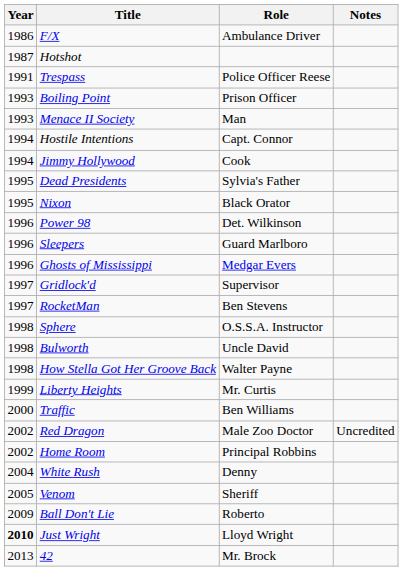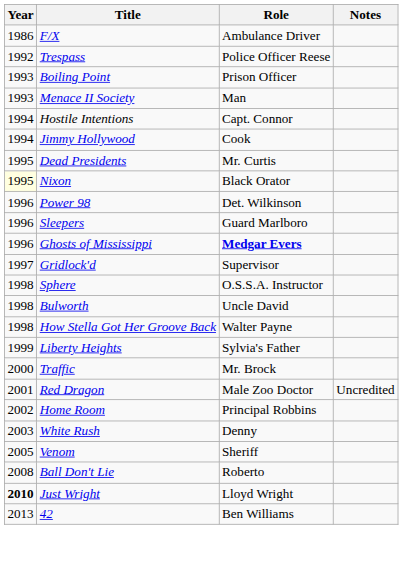- row: 1987 | Hotshot
Trespass | Year: 1991 -> 1992
Dead Presidents | Role: Sylvia's Father -> Mr. Curtis
Nixon | Year: no background -> lightyellow background
Ghosts of Mississippi | Role: normal -> bold
- row: 1997 | RocketMan | Ben Stevens
Liberty Heights | Role: Mr. Curtis -> Sylvia's Father
Traffic | Role: Ben Williams -> Mr. Brock
Red Dragon | Year: 2002 -> 2001
White Rush | Year: 2004 -> 2003
Ball Don't Lie | Year: 2009 -> 2008
42 | Role: Mr. Brock -> Ben Williams
